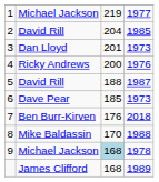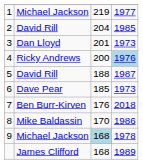4 | column 4: no background -> lightblue background
8 | column 4: 1988 -> 1986
